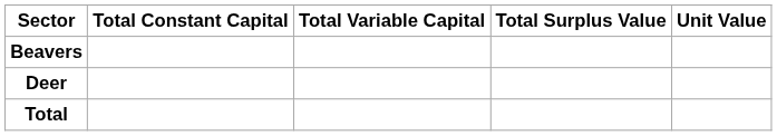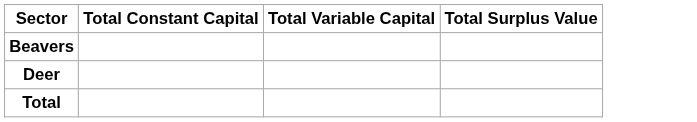- column: Unit Value
